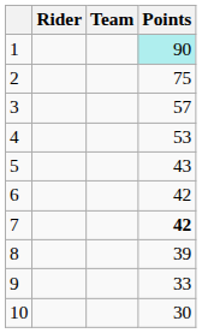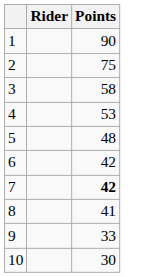- column: Team
1 | Points: paleturquoise background -> no background
3 | Points: 57 -> 58
5 | Points: 43 -> 48
8 | Points: 39 -> 41
